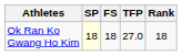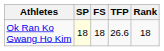Ok Ran Ko Gwang Ho Kim | TFP: 27.0 -> 26.6
